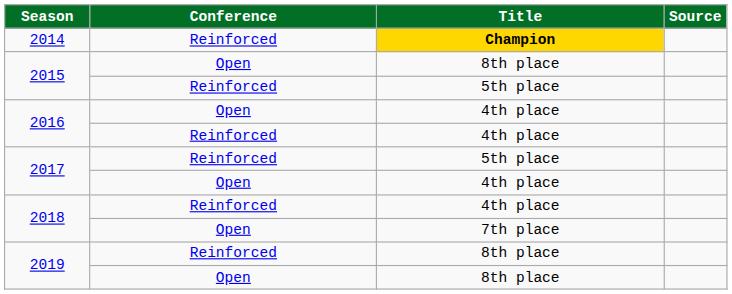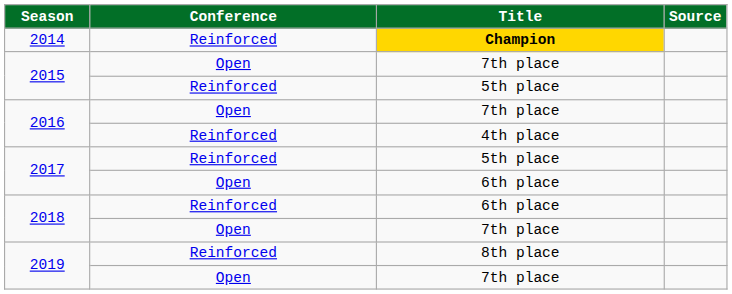2015 / Open | Title: 8th place -> 7th place
2016 / Open | Title: 4th place -> 7th place
2017 / Open | Title: 4th place -> 6th place
2018 / Reinforced | Title: 4th place -> 6th place
2019 / Open | Title: 8th place -> 7th place
